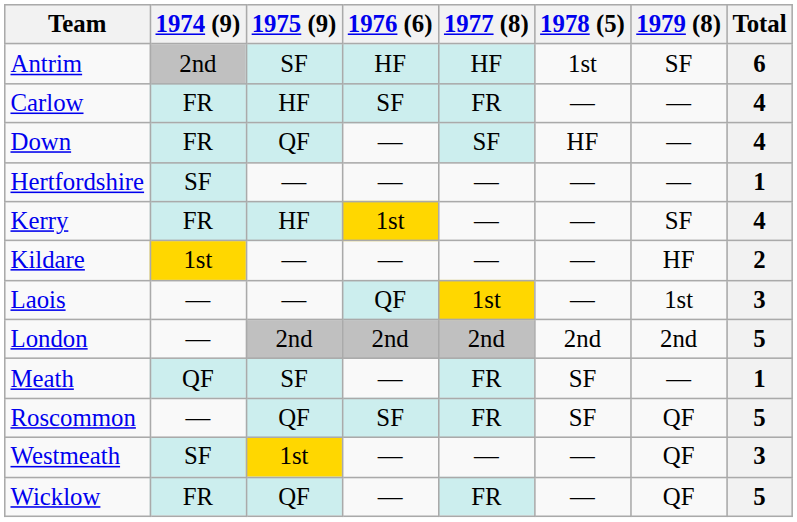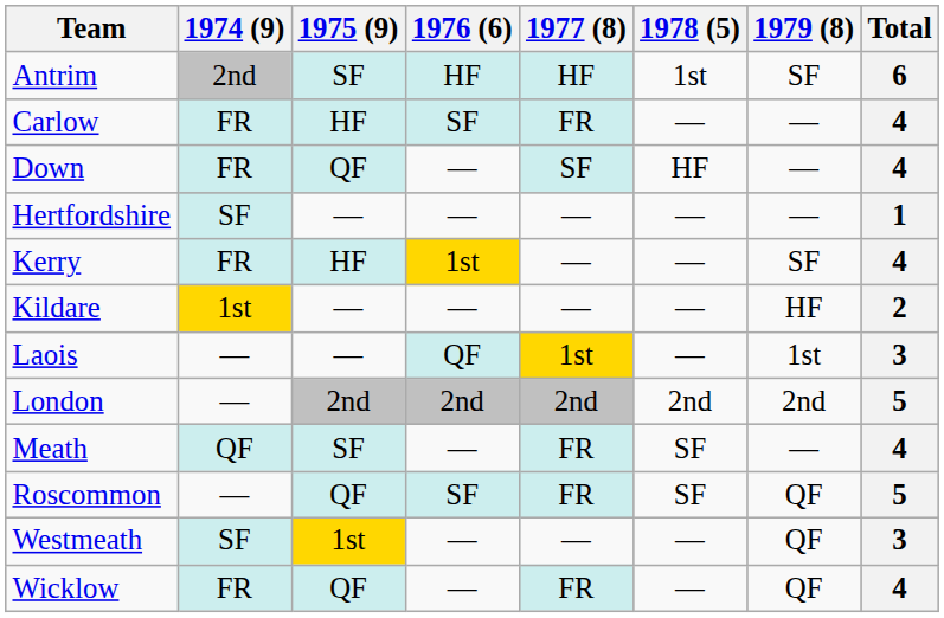Meath | Total: 1 -> 4
Wicklow | Total: 5 -> 4
